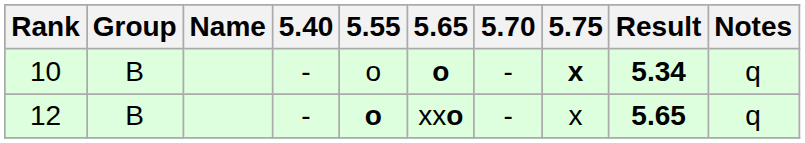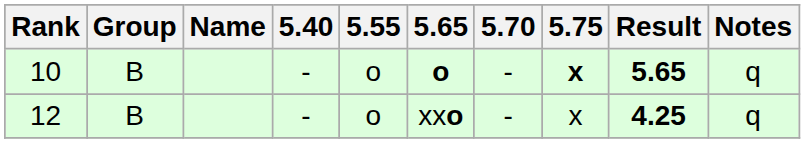10 | Result: 5.34 -> 5.65
12 | 5.55: bold -> normal
12 | Result: 5.65 -> 4.25
